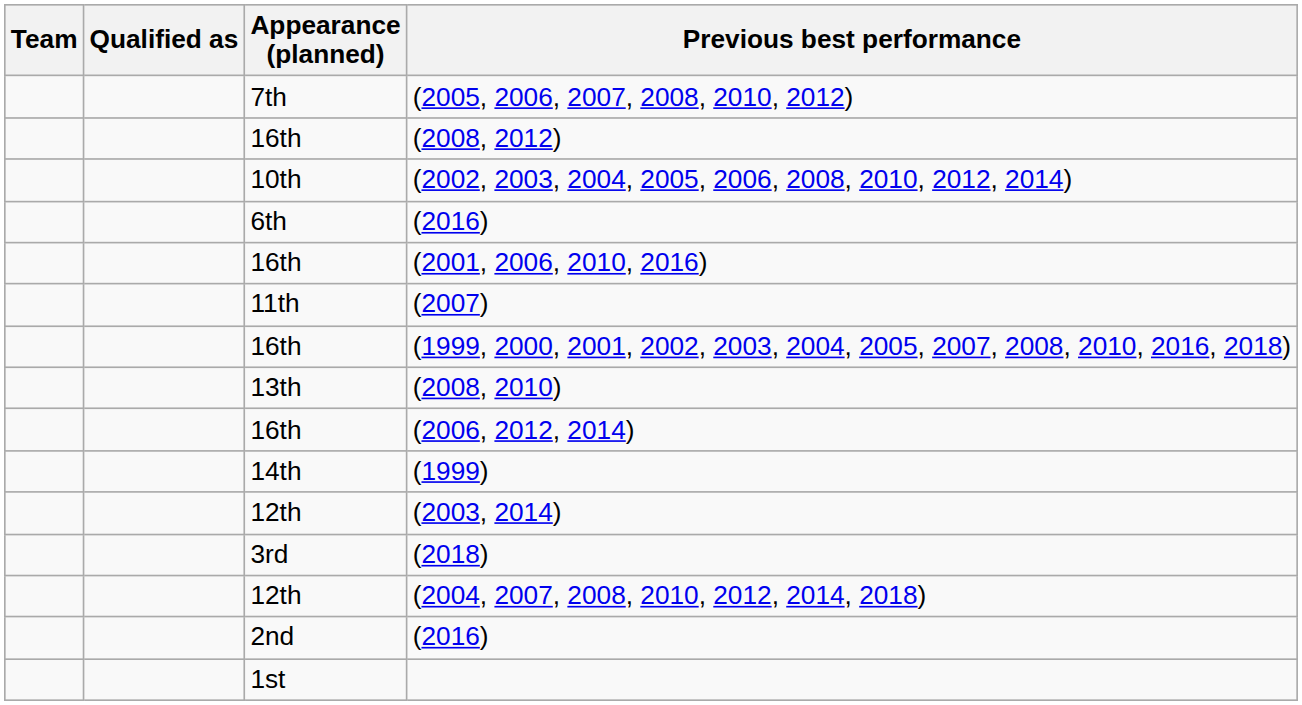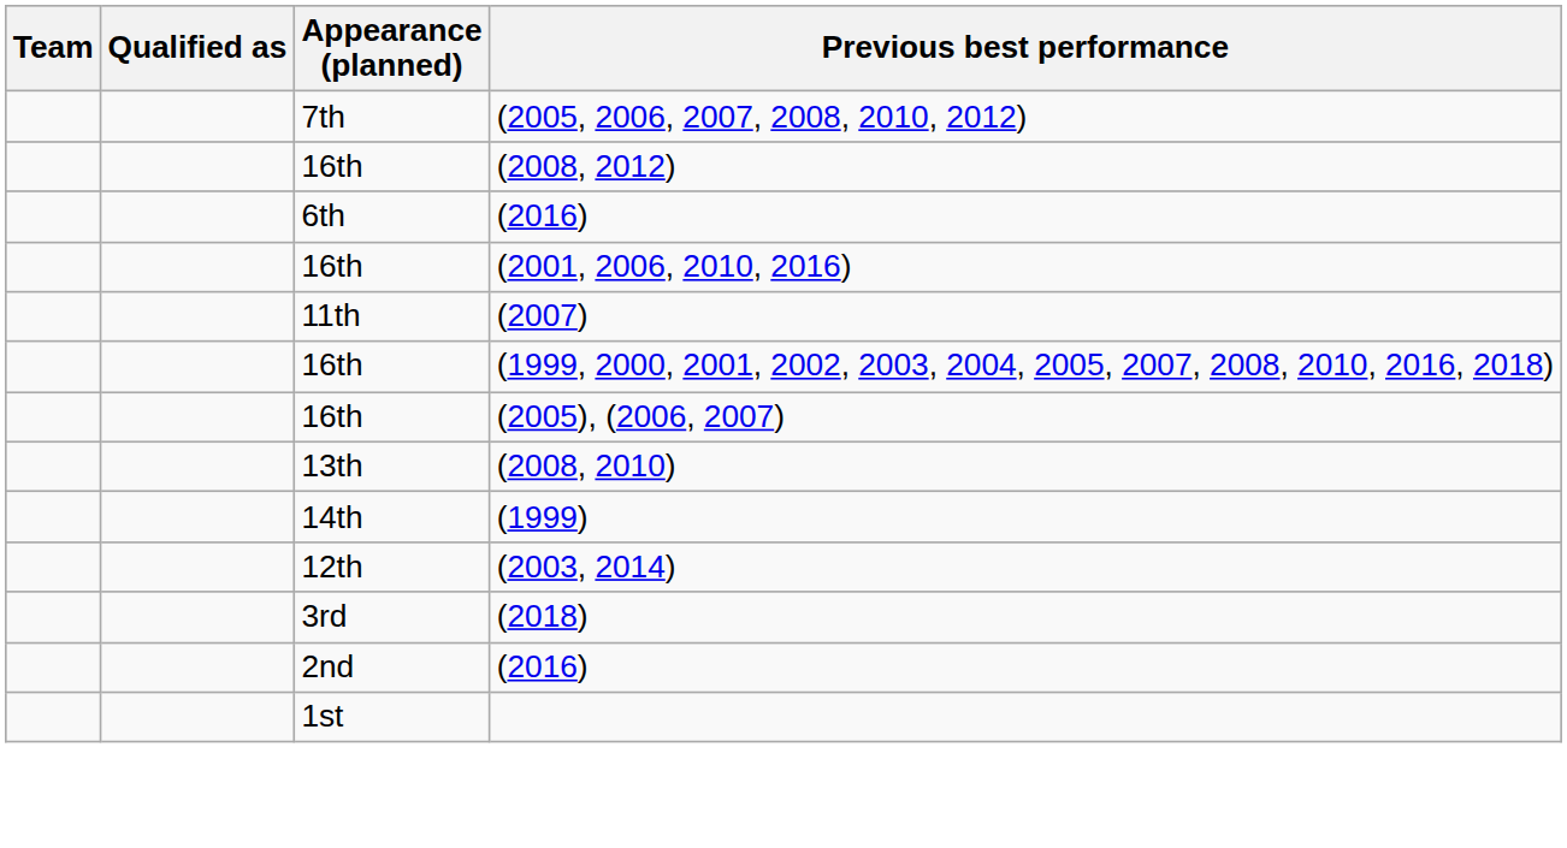- row: 10th | (2002, 2003, 2004, 2005, 2006, 2008, 2010, 2012, 2014)
+ row: 16th | (2005), (2006, 2007)
- row: 16th | (2006, 2012, 2014)
- row: 12th | (2004, 2007, 2008, 2010, 2012, 2014, 2018)
